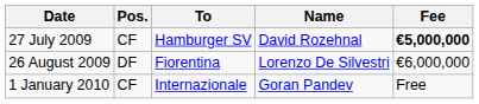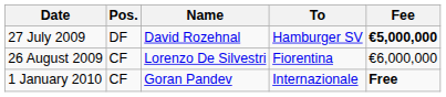columns swapped: Name <-> To
27 July 2009 | Pos.: CF -> DF
26 August 2009 | Pos.: DF -> CF
1 January 2010 | Fee: normal -> bold
